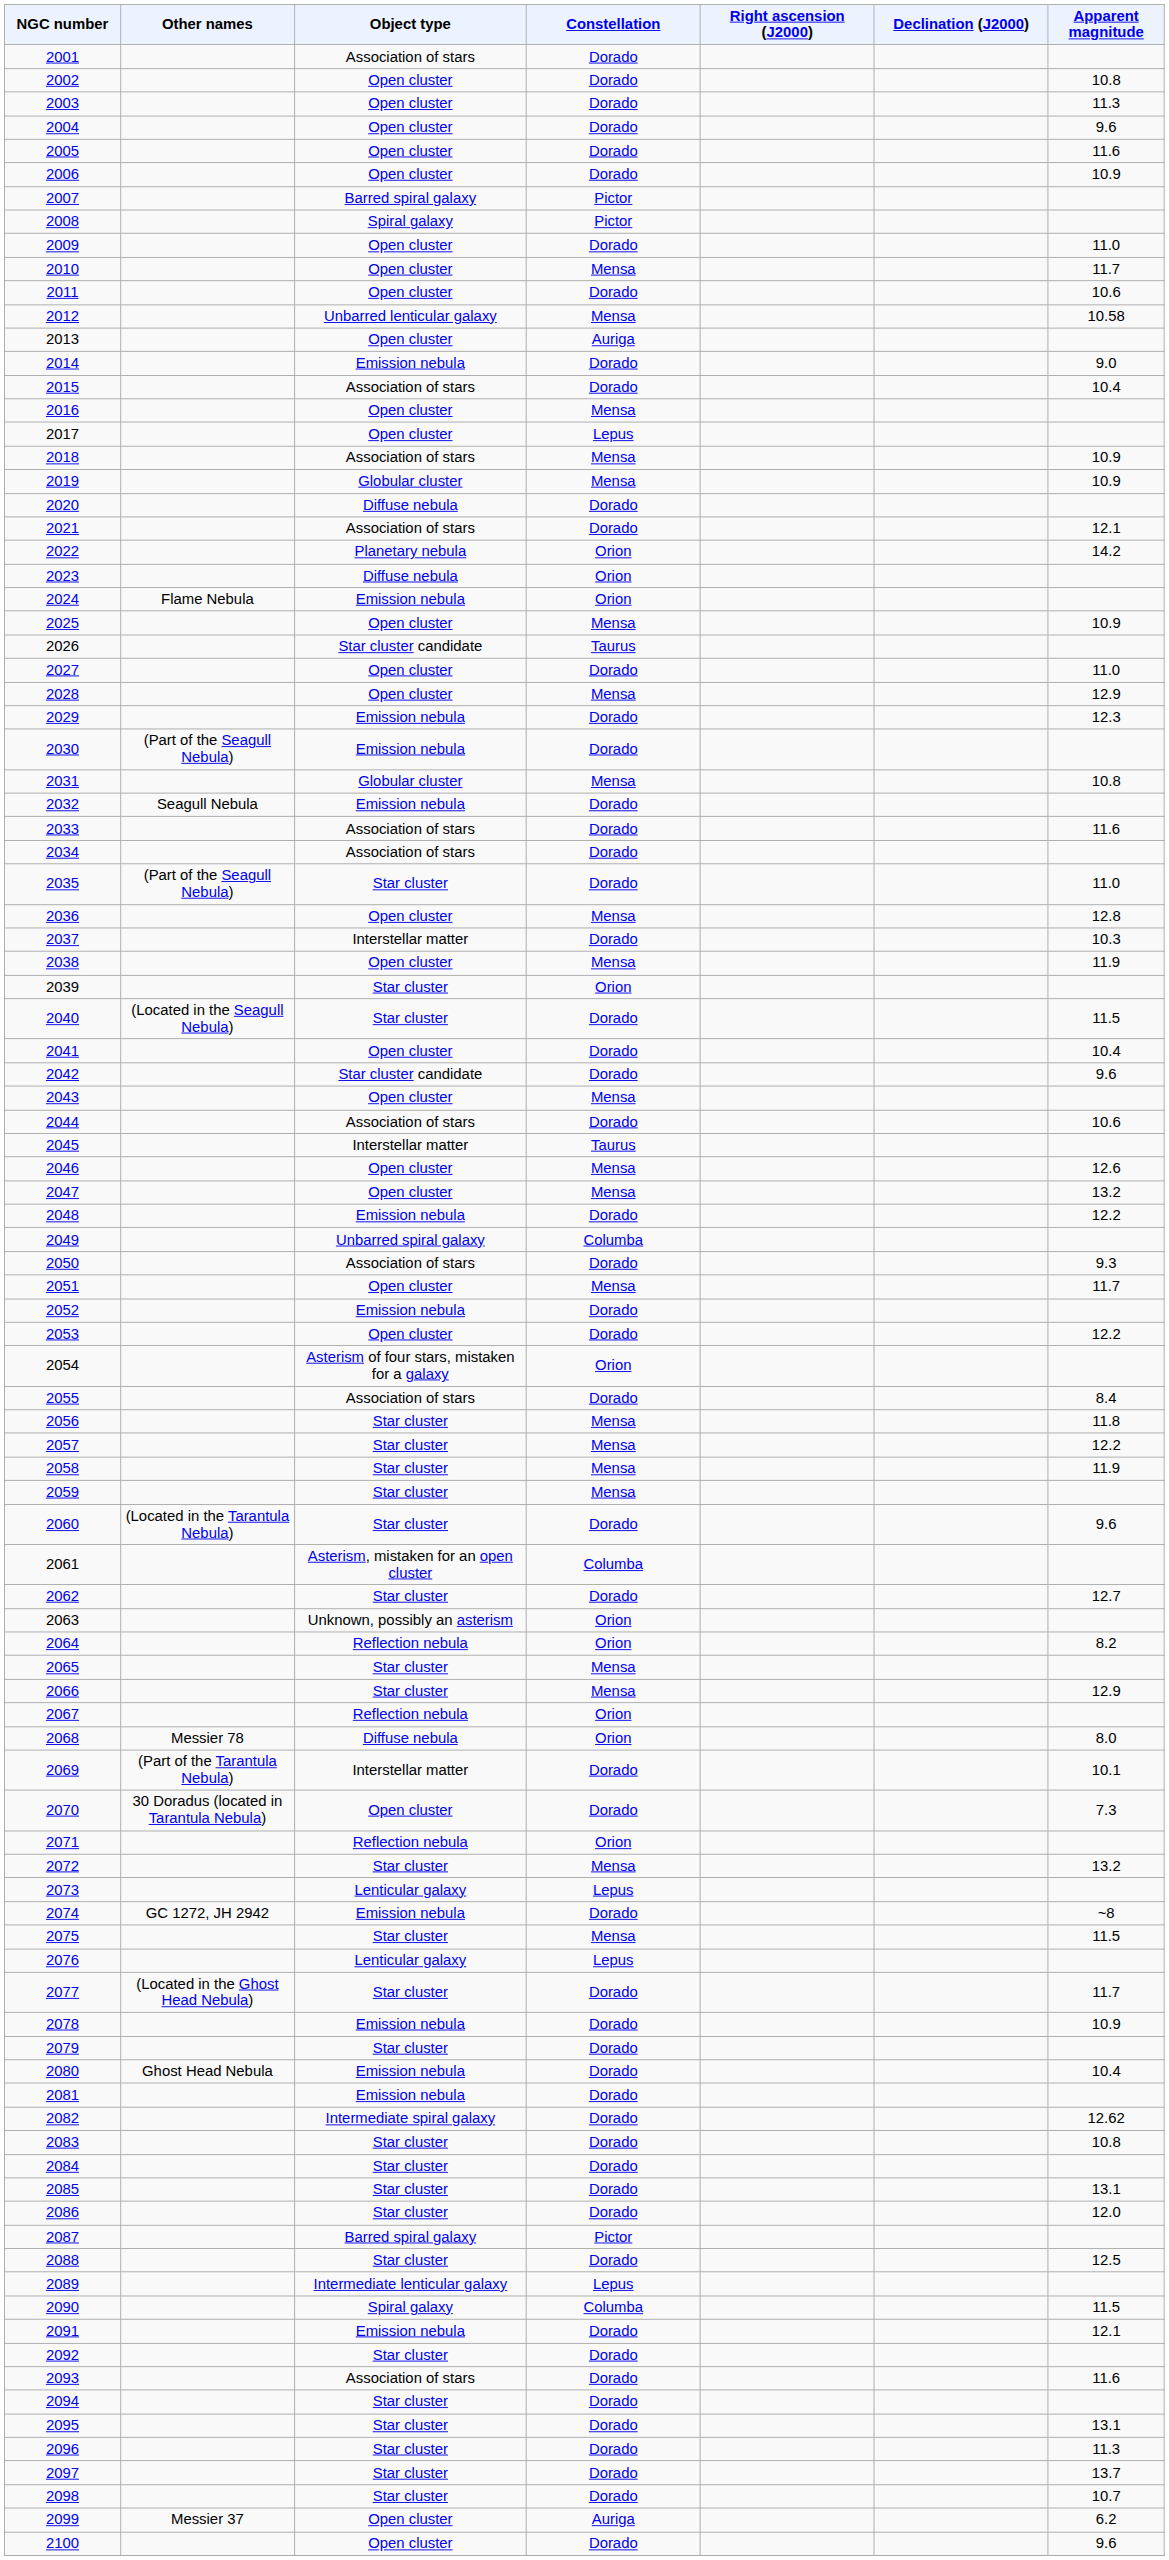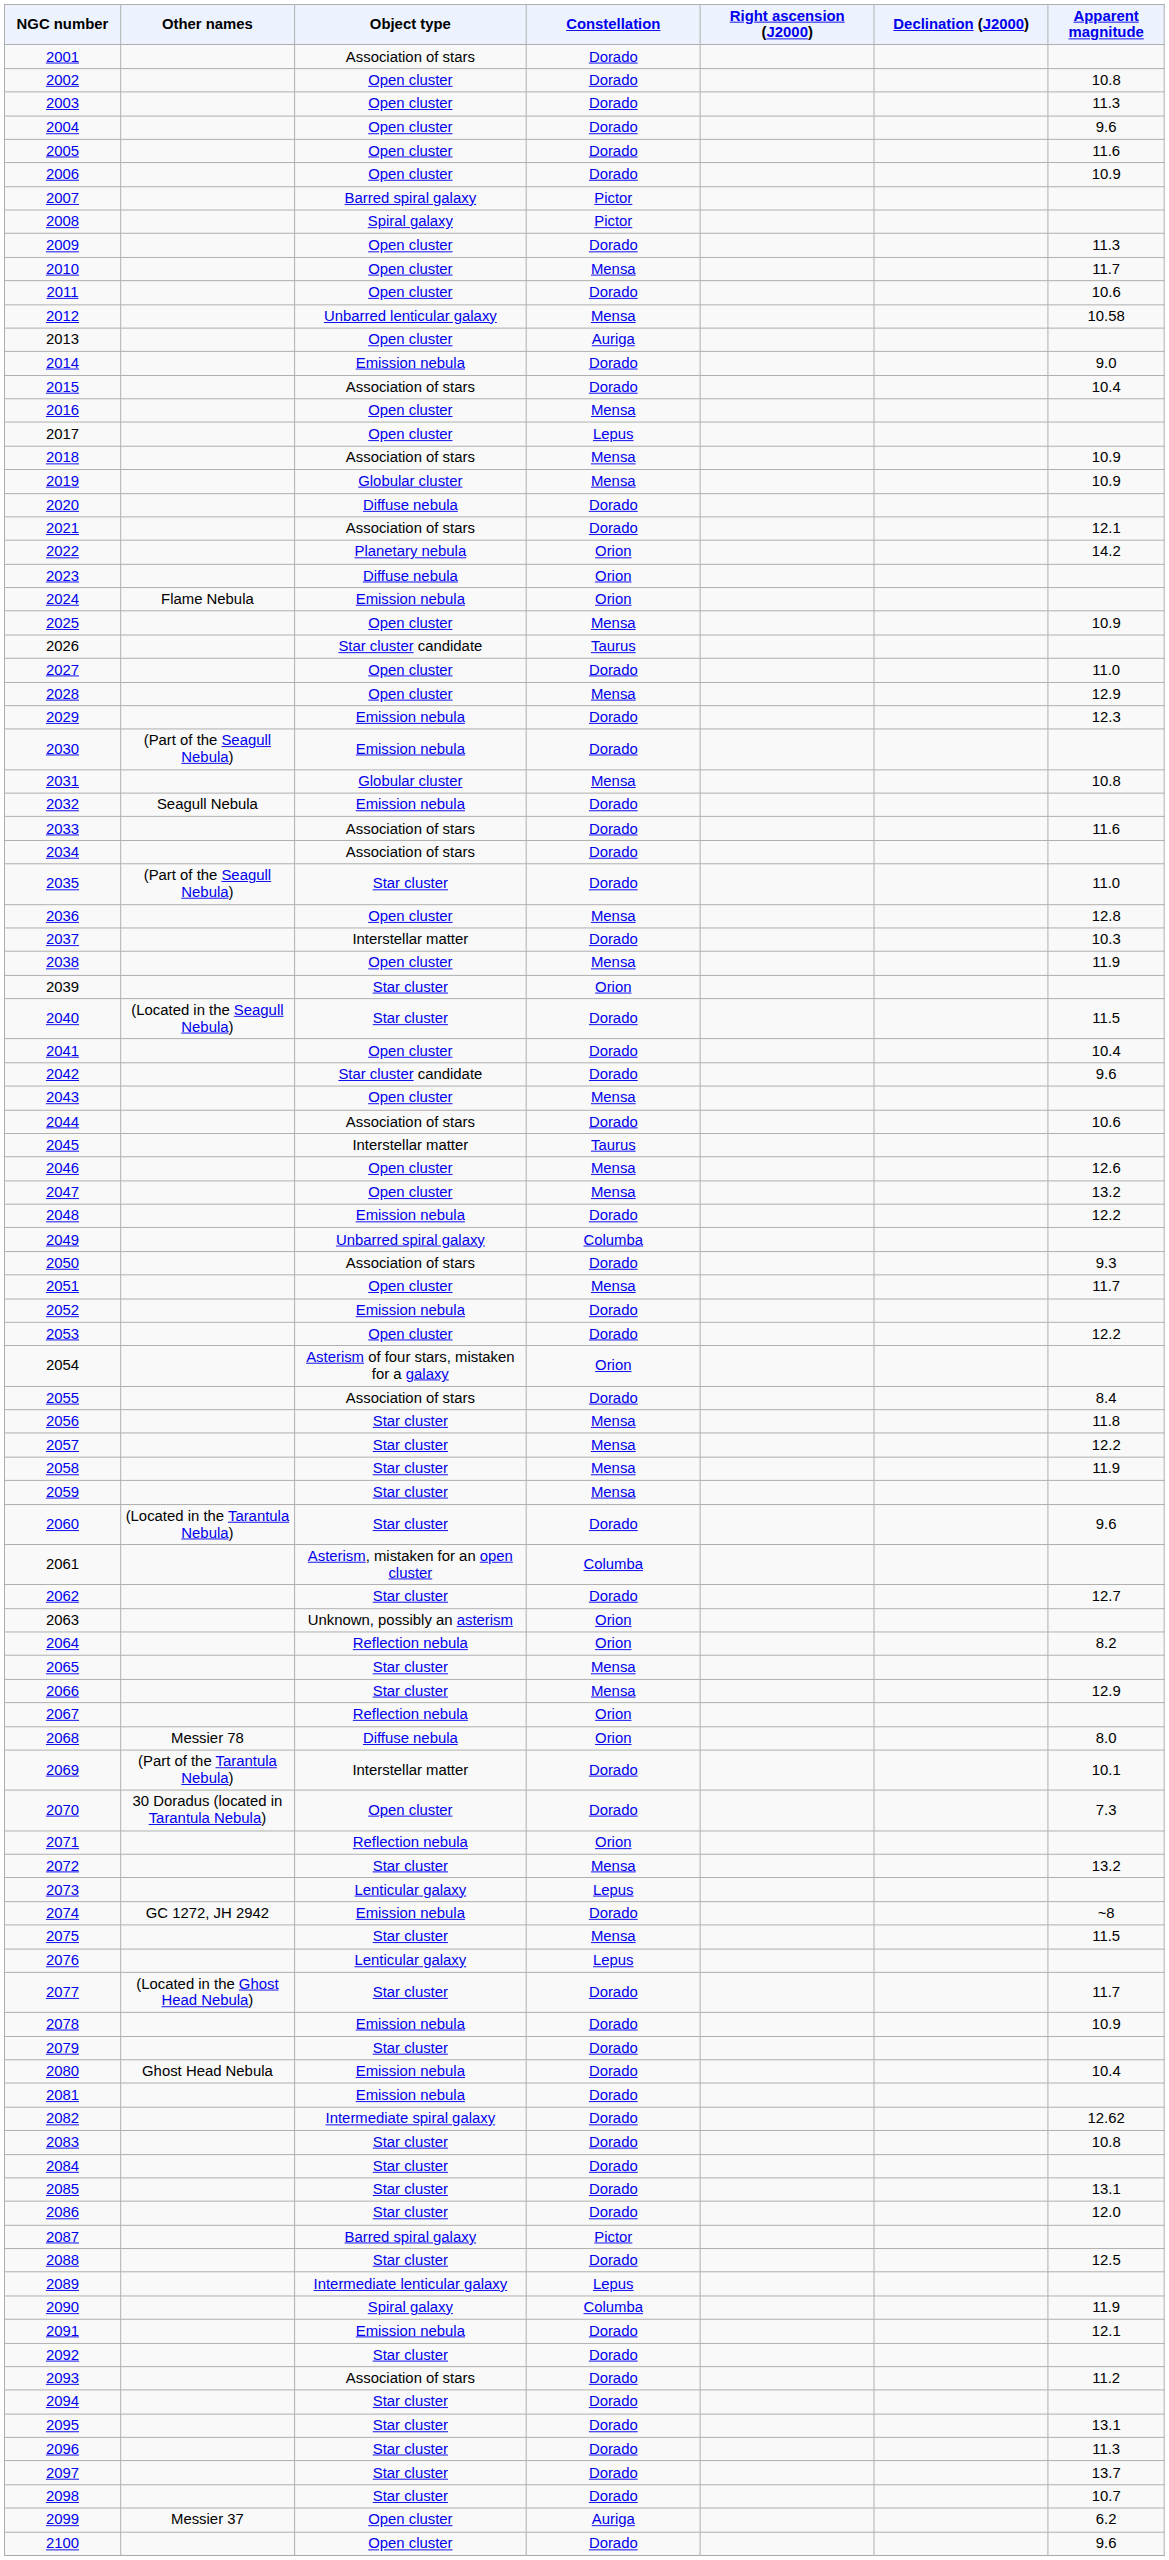2009 | Apparent magnitude: 11.0 -> 11.3
2090 | Apparent magnitude: 11.5 -> 11.9
2093 | Apparent magnitude: 11.6 -> 11.2
